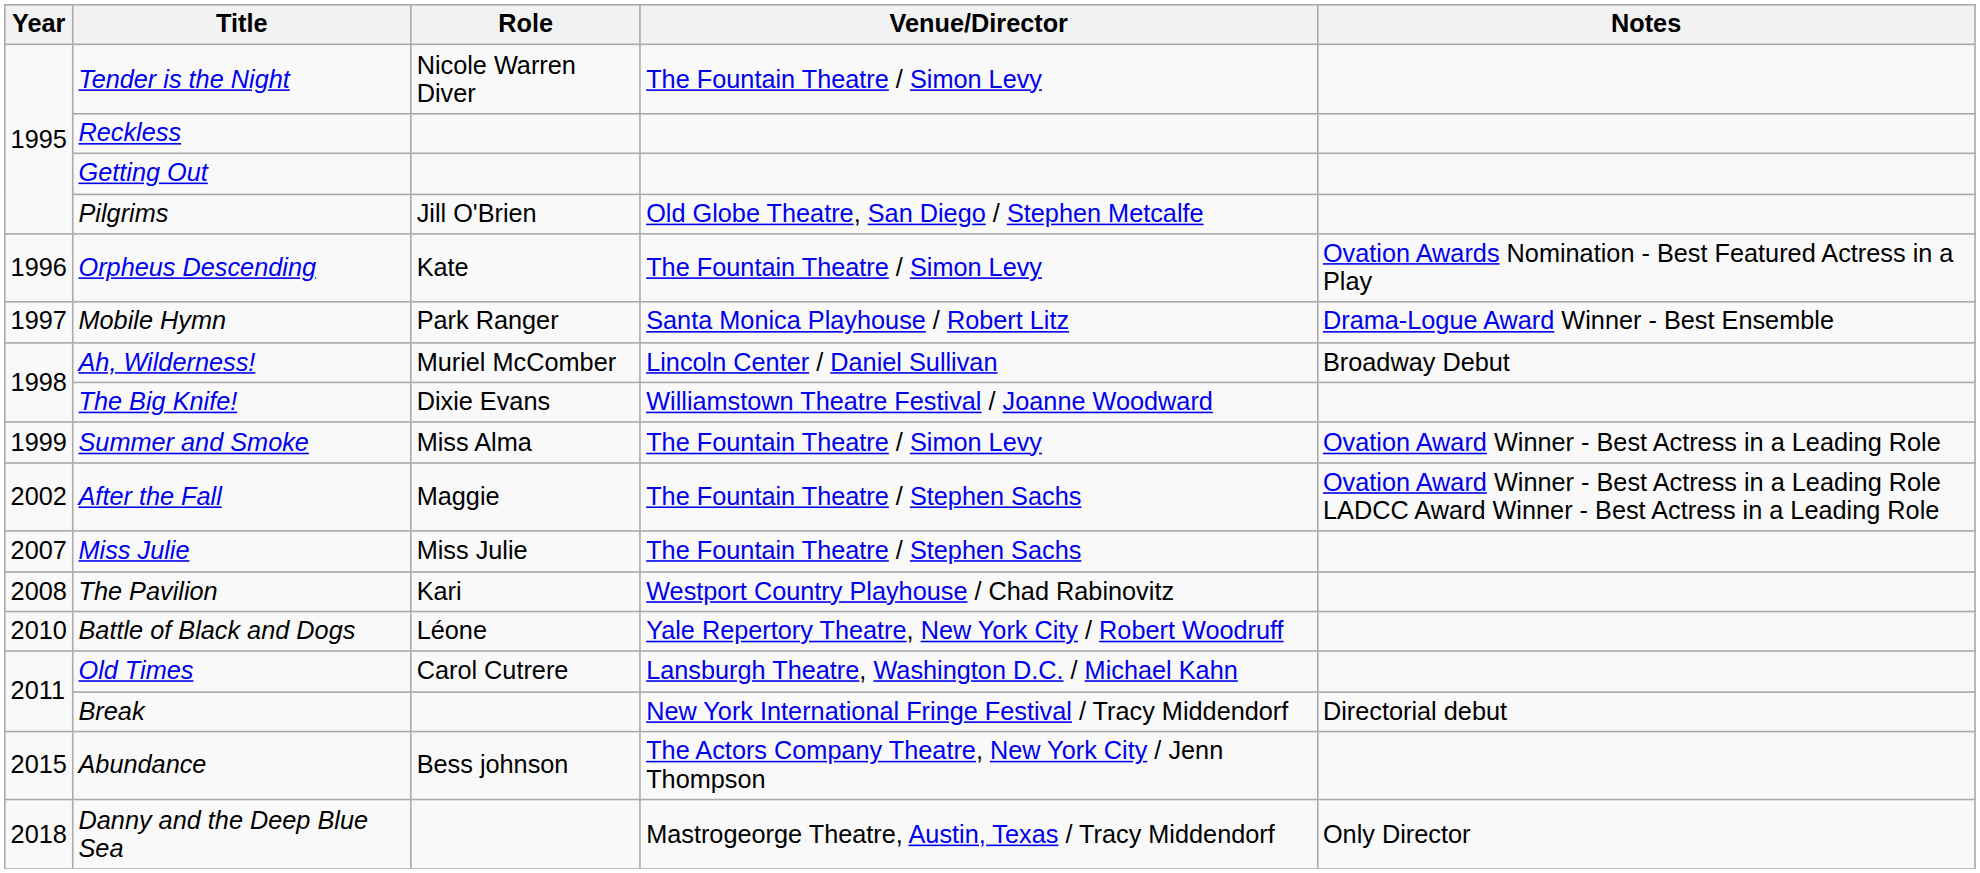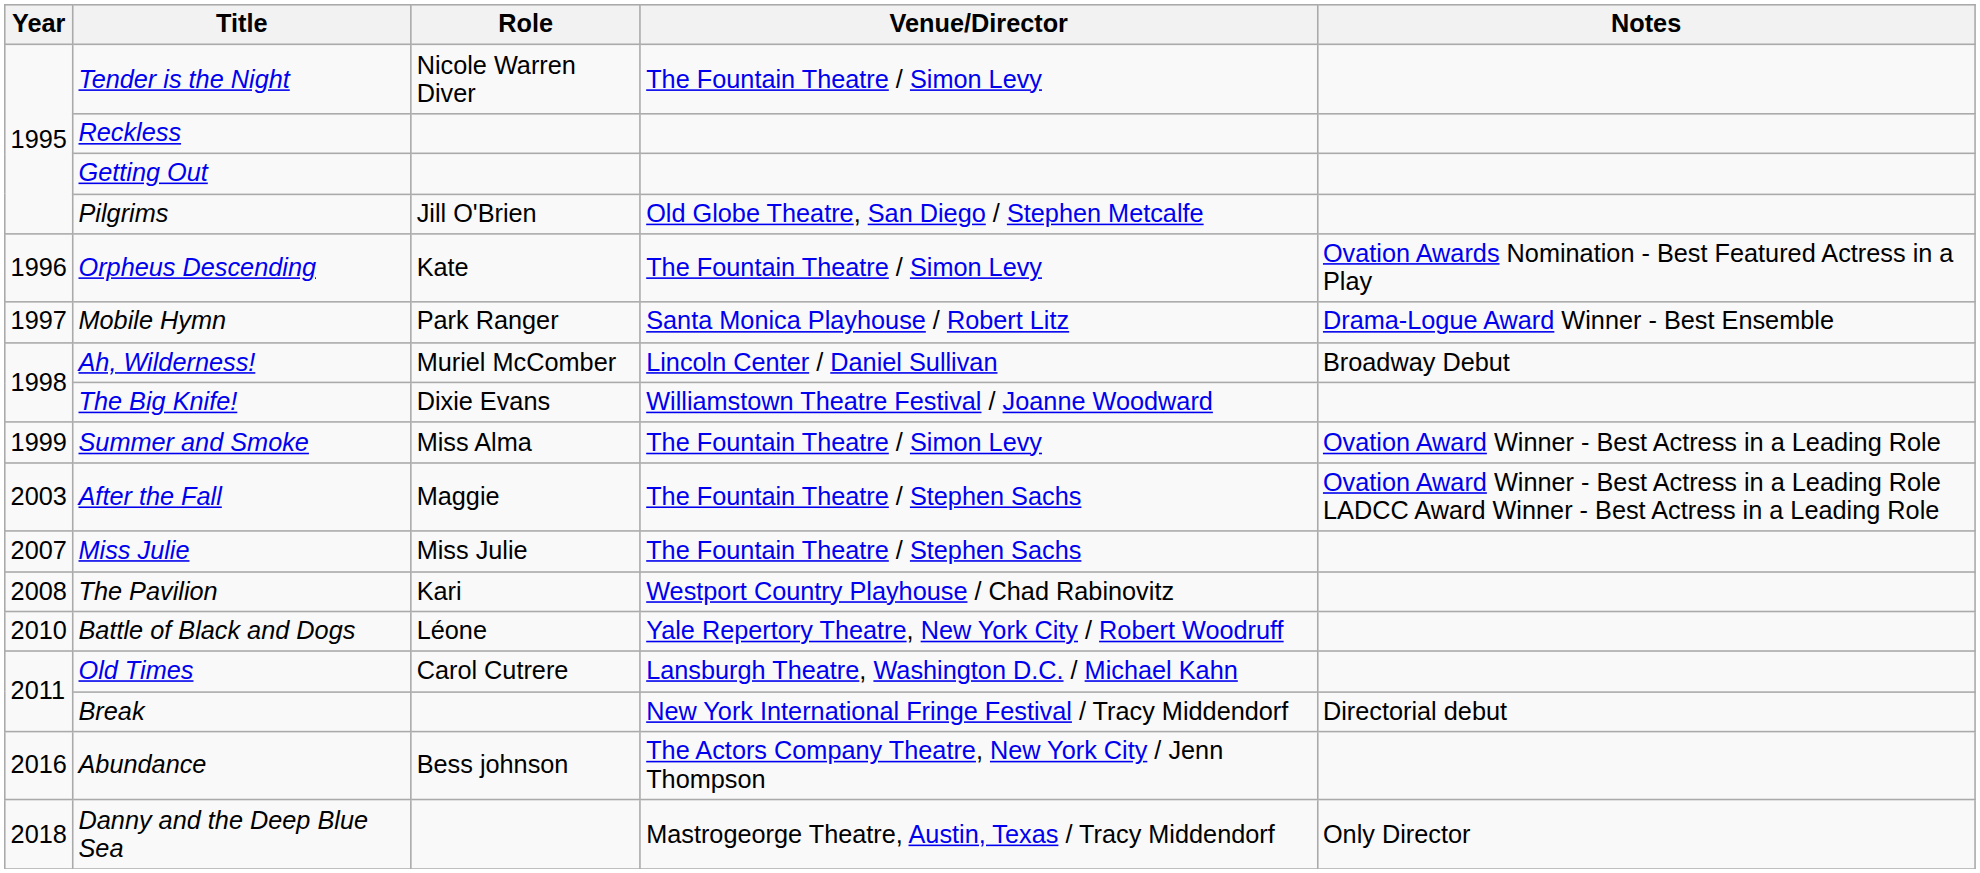After the Fall | Year: 2002 -> 2003
Abundance | Year: 2015 -> 2016
